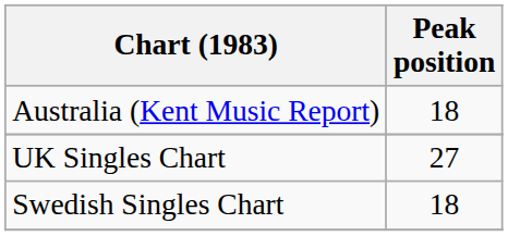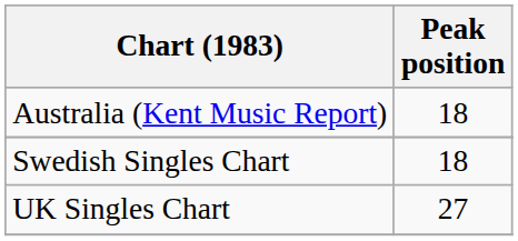rows swapped: UK Singles Chart <-> Swedish Singles Chart
